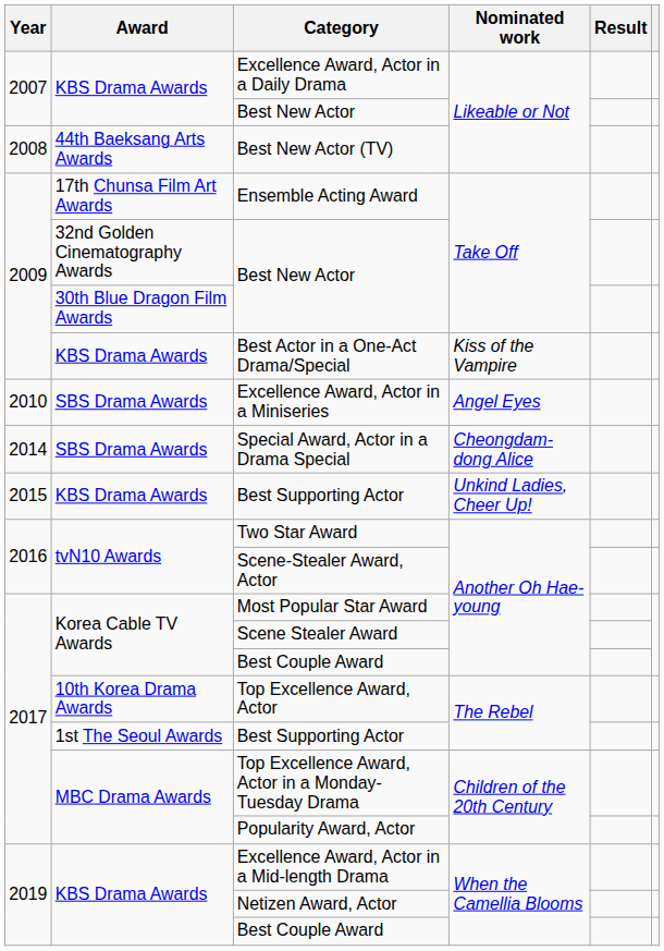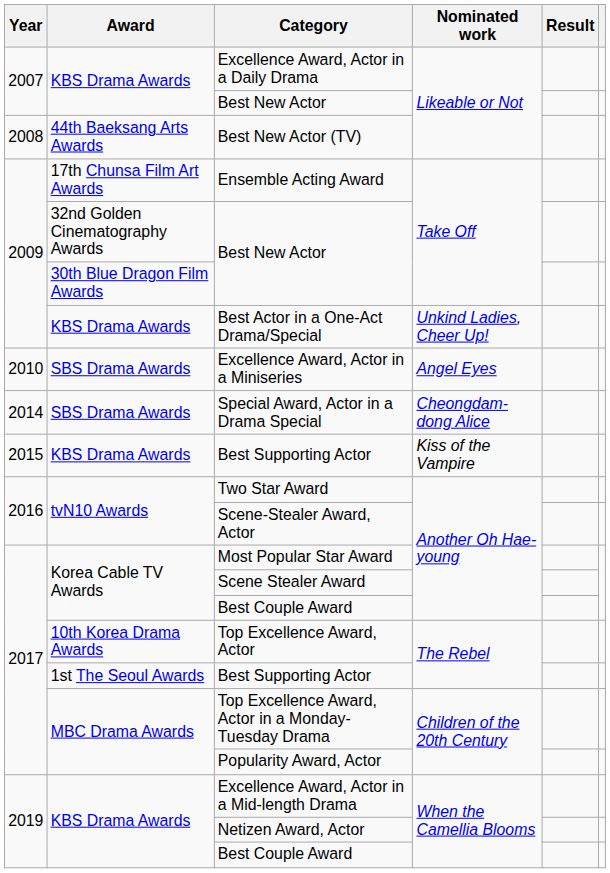Best Actor in a One-Act Drama/Special | Nominated work: Kiss of the Vampire -> Unkind Ladies, Cheer Up!
KBS Drama Awards / Best Supporting Actor | Nominated work: Unkind Ladies, Cheer Up! -> Kiss of the Vampire
